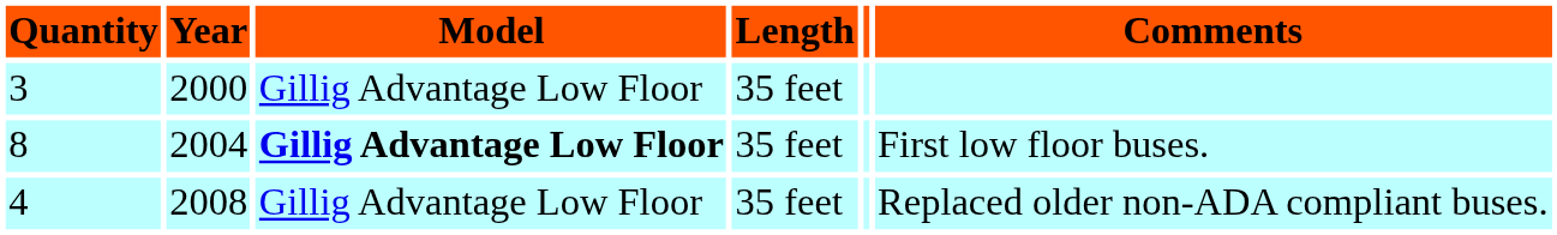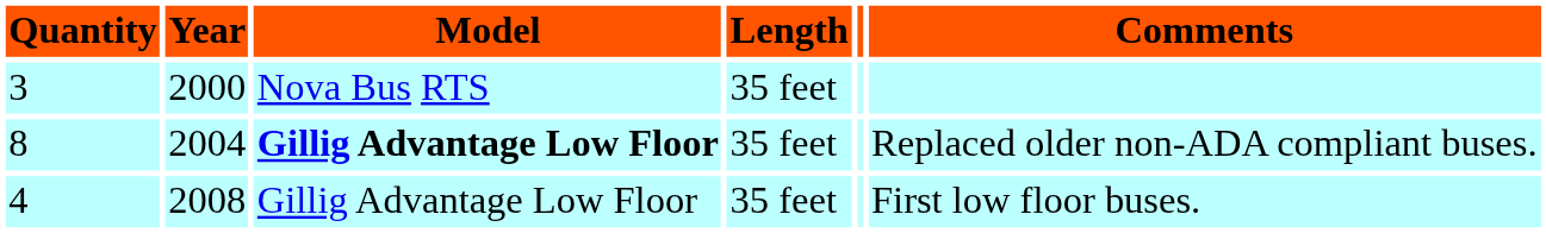3 | Model: Gillig Advantage Low Floor -> Nova Bus RTS
8 | Comments: First low floor buses. -> Replaced older non-ADA compliant buses.
4 | Comments: Replaced older non-ADA compliant buses. -> First low floor buses.
